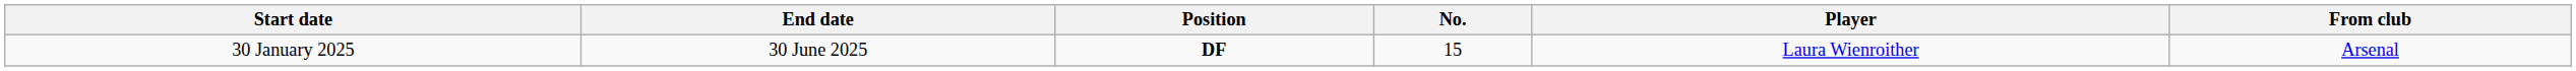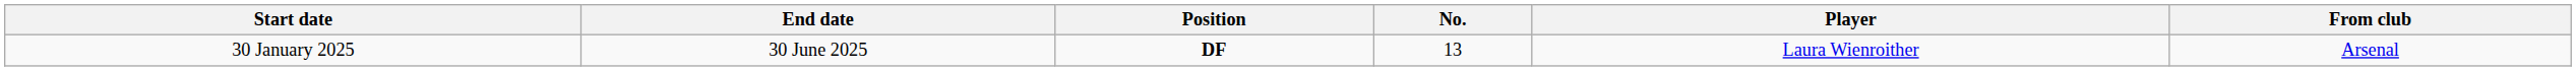30 January 2025 | No.: 15 -> 13
